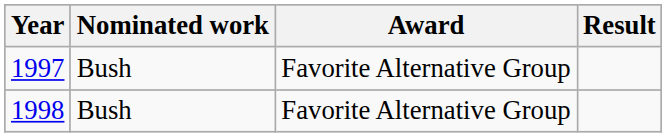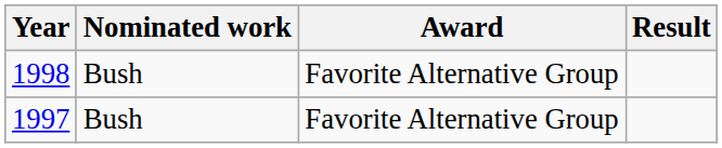rows swapped: 1997 <-> 1998
